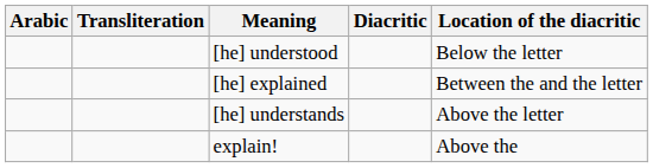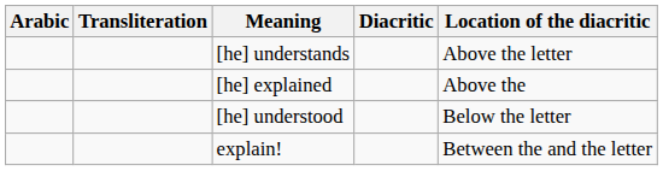rows swapped: [he] understands <-> [he] understood
[he] explained | Location of the diacritic: Between the and the letter -> Above the
explain! | Location of the diacritic: Above the -> Between the and the letter
